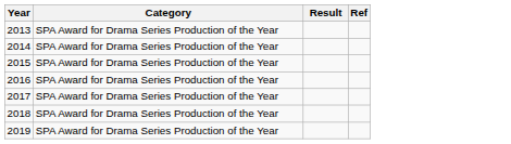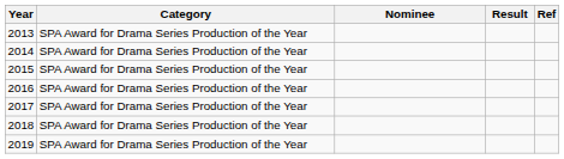+ column: Nominee
